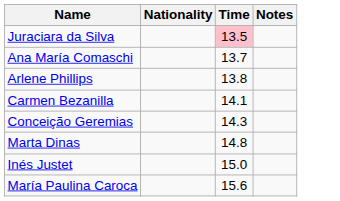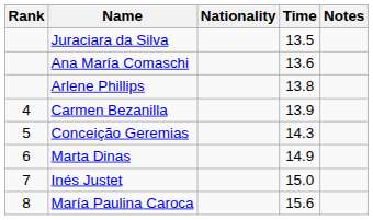+ column: Rank | 4 | 5 | 6 | 7 | 8
Juraciara da Silva | Time: pink background -> no background
Ana María Comaschi | Time: 13.7 -> 13.6
Carmen Bezanilla | Time: 14.1 -> 13.9
Marta Dinas | Time: 14.8 -> 14.9
